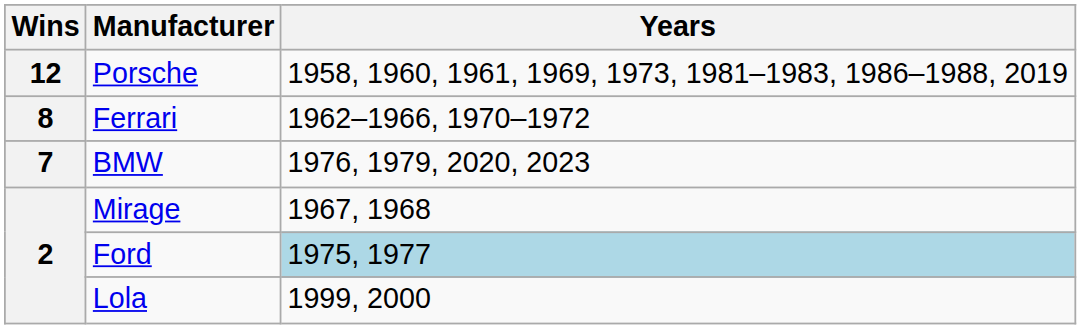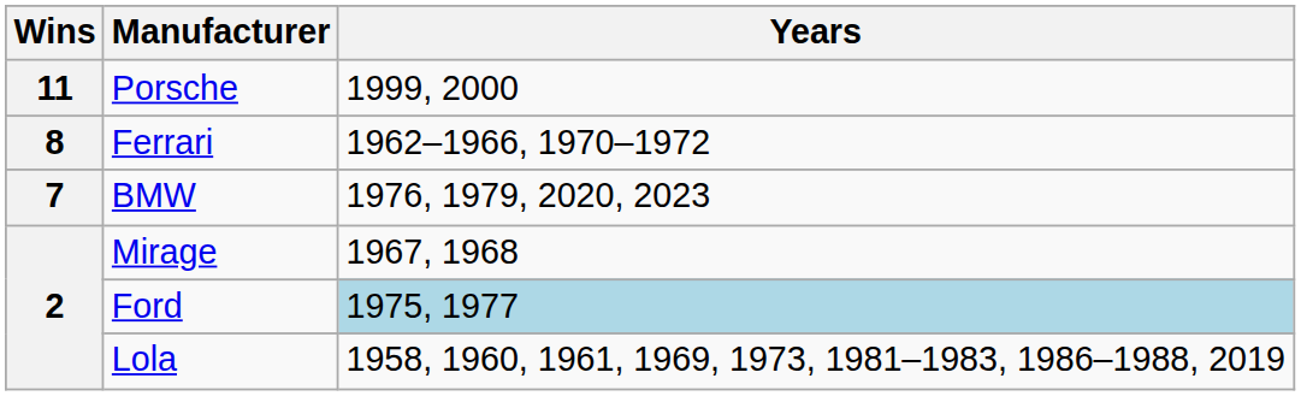Porsche | Wins: 12 -> 11
Porsche | Years: 1958, 1960, 1961, 1969, 1973, 1981–1983, 1986–1988, 2019 -> 1999, 2000
Lola | Years: 1999, 2000 -> 1958, 1960, 1961, 1969, 1973, 1981–1983, 1986–1988, 2019
